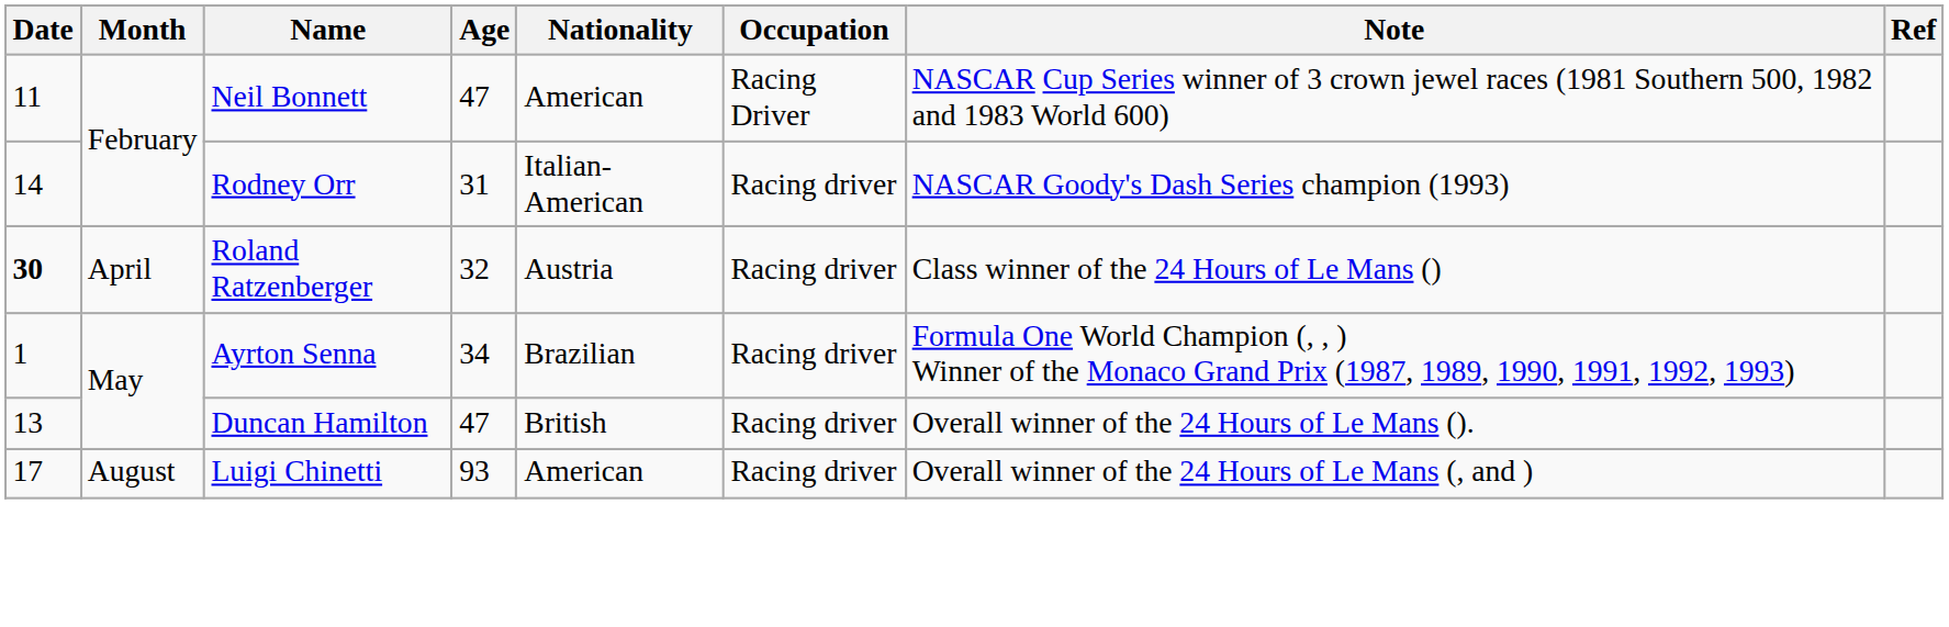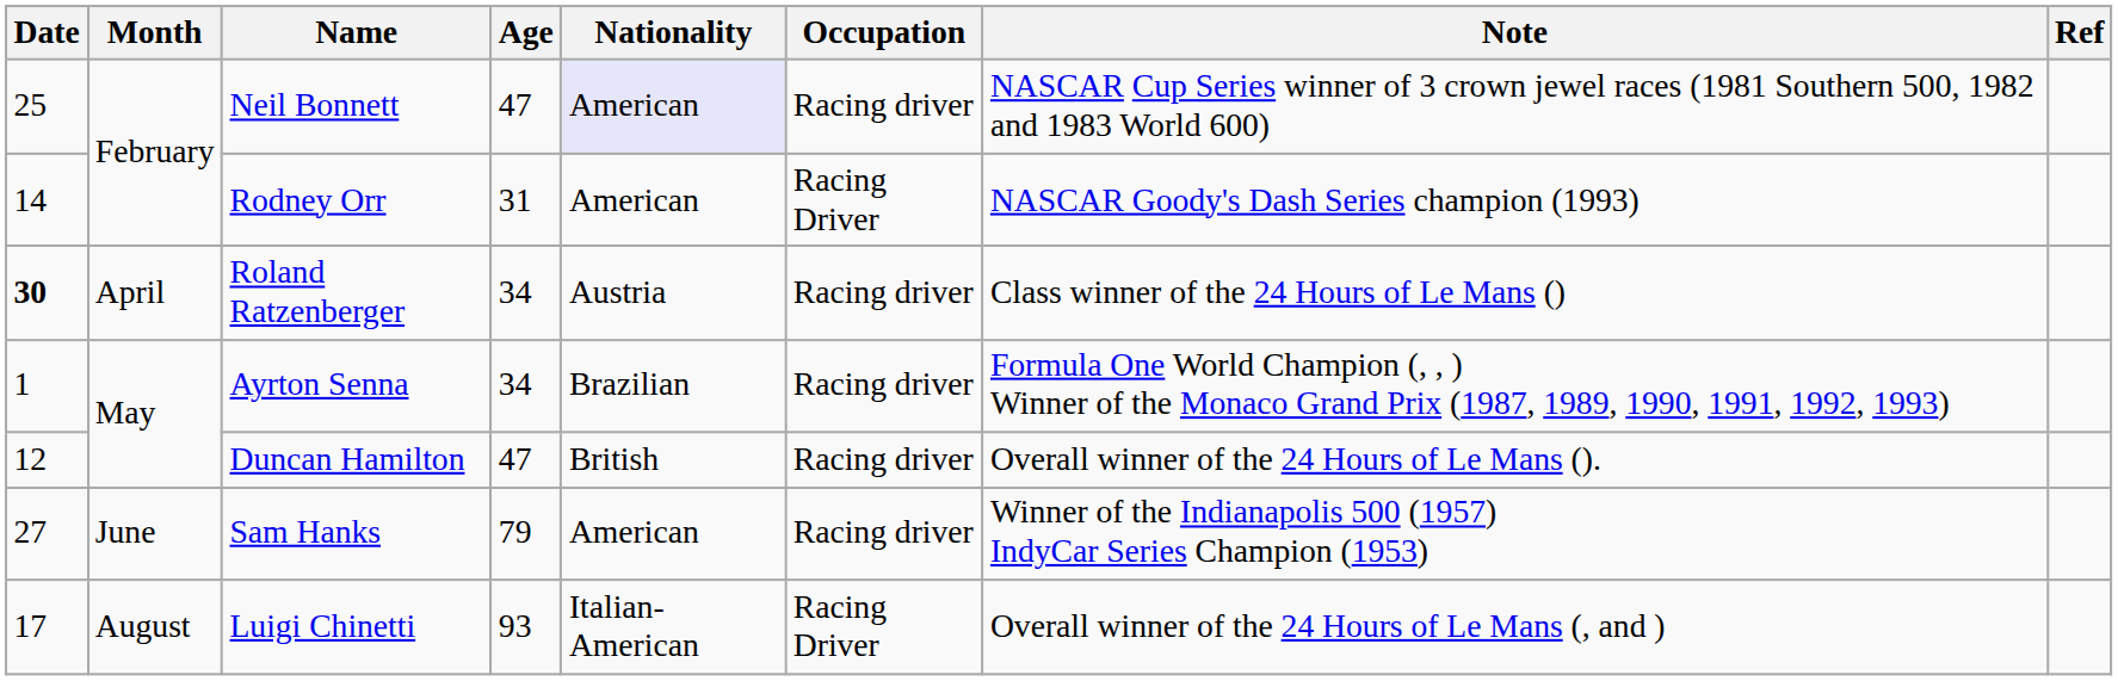Neil Bonnett | Date: 11 -> 25
Neil Bonnett | Nationality: no background -> lavender background
Neil Bonnett | Occupation: Racing Driver -> Racing driver
Rodney Orr | Nationality: Italian-American -> American
Rodney Orr | Occupation: Racing driver -> Racing Driver
Roland Ratzenberger | Age: 32 -> 34
Duncan Hamilton | Date: 13 -> 12
+ row: 27 | June | Sam Hanks | 79 | American | Racing driver | Winner of the Indianapolis 500 (1957) IndyCar Series Champion (1953)
Luigi Chinetti | Nationality: American -> Italian-American
Luigi Chinetti | Occupation: Racing driver -> Racing Driver
